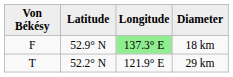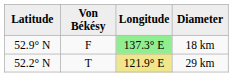columns swapped: Von Békésy <-> Latitude
29 km | Longitude: no background -> khaki background
